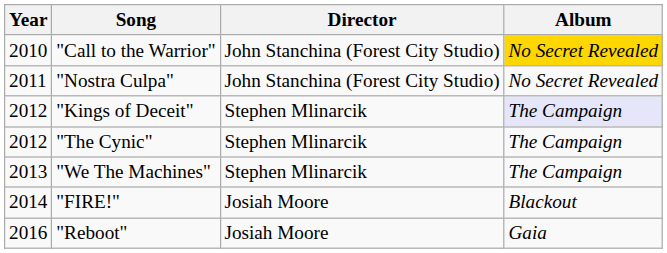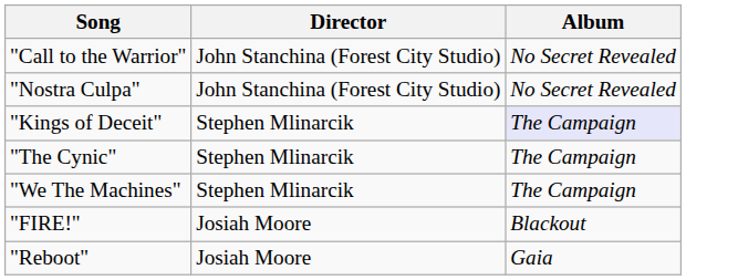- column: Year | 2010 | 2011 | 2012 | 2012 | 2013 | 2014 | 2016
"Call to the Warrior" | Album: gold background -> no background
